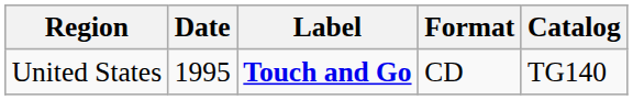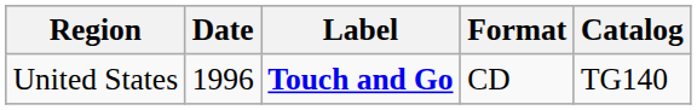United States | Date: 1995 -> 1996
